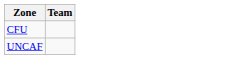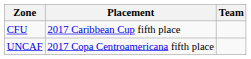+ column: Placement | 2017 Caribbean Cup fifth place | 2017 Copa Centroamericana fifth place
